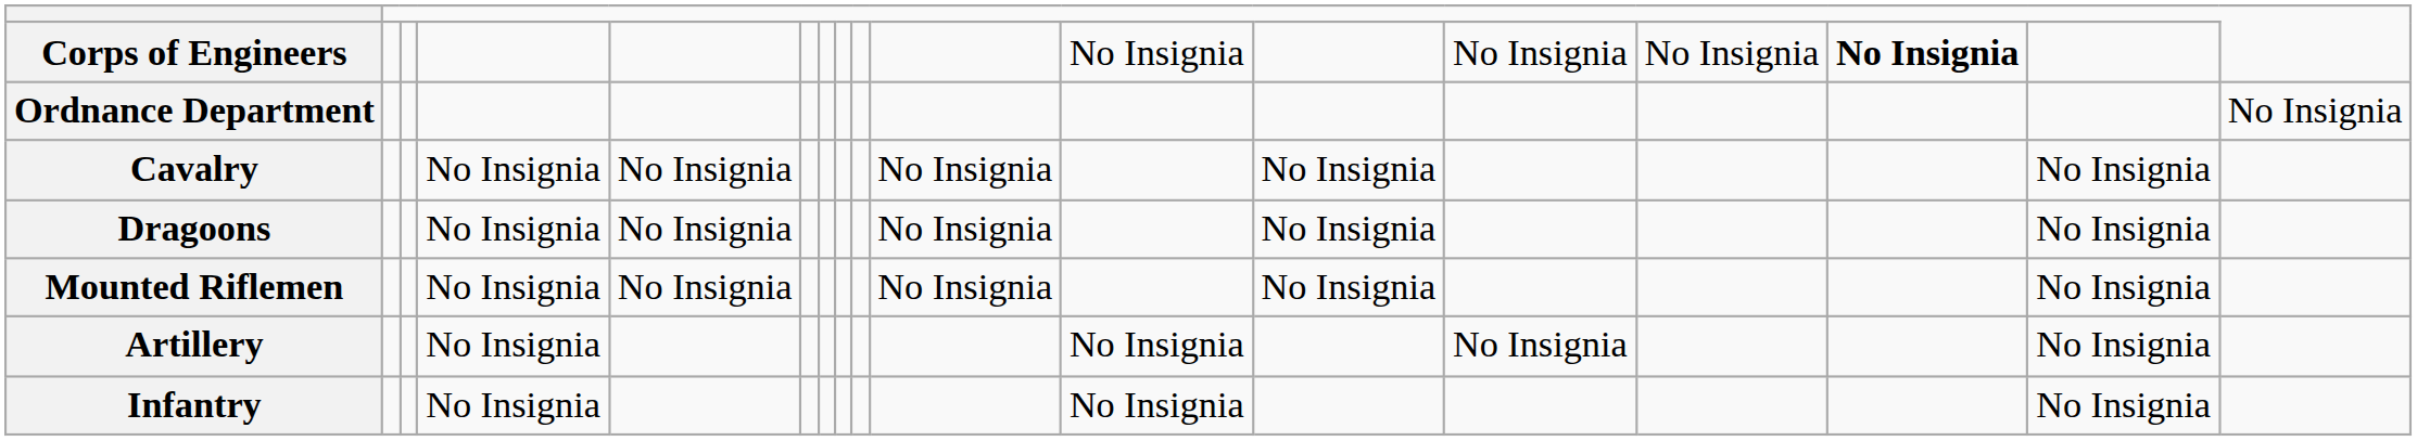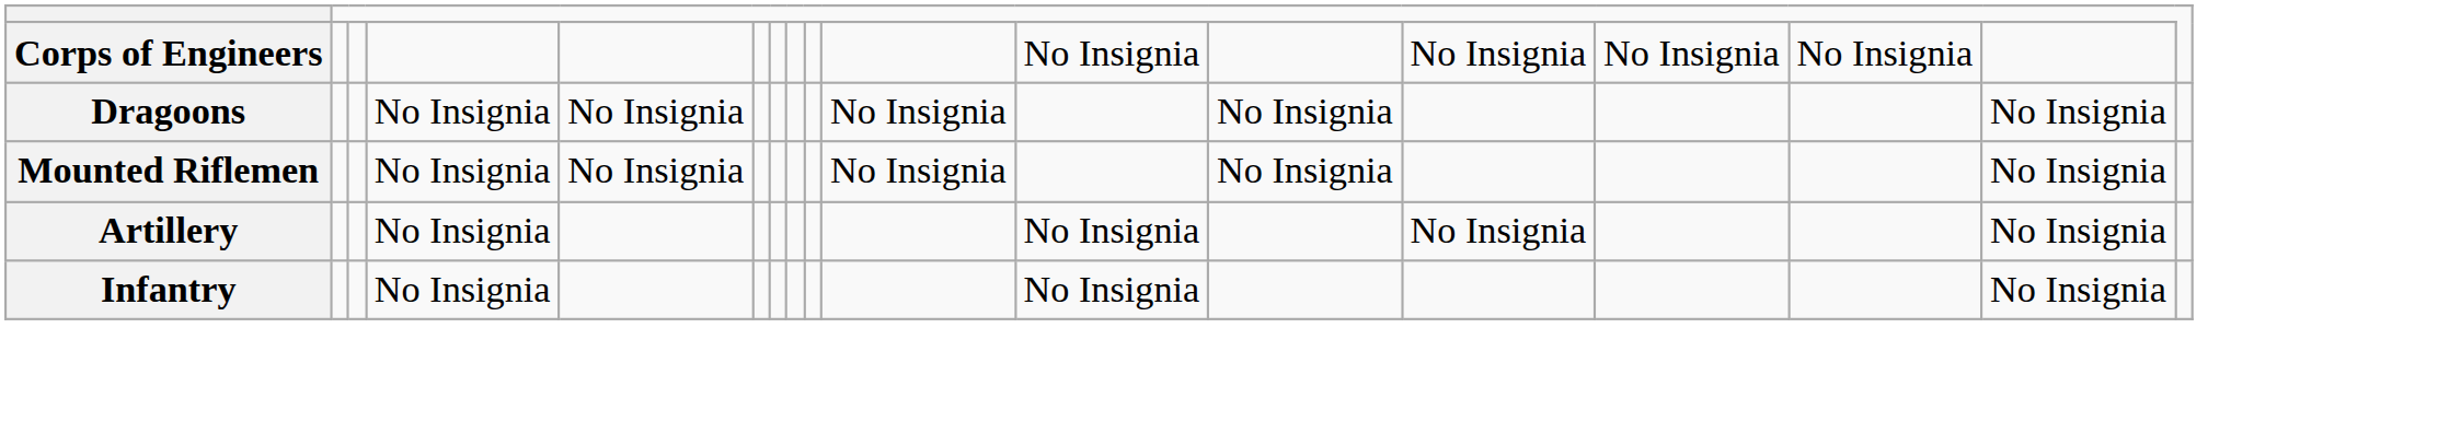Corps of Engineers | column 15: bold -> normal
- row: Ordnance Department | No Insignia
- row: Cavalry | No Insignia | No Insignia | No Insignia | No Insignia | No Insignia
